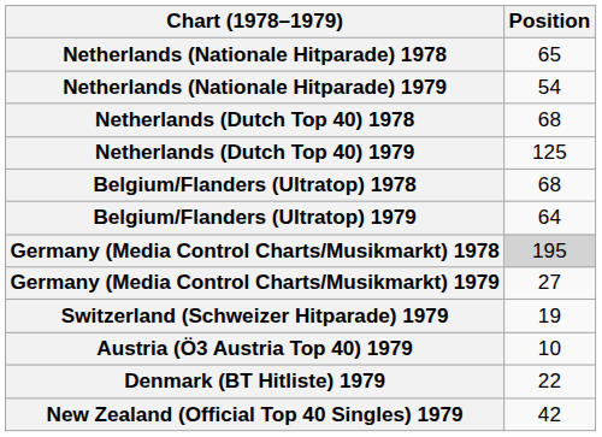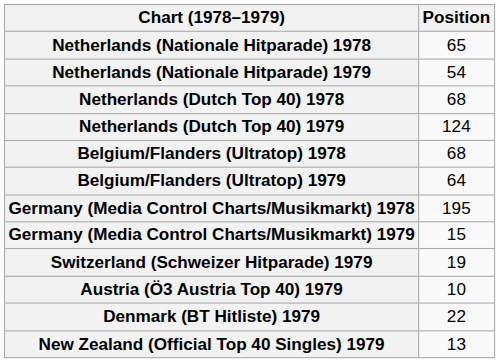Netherlands (Dutch Top 40) 1979 | Position: 125 -> 124
Germany (Media Control Charts/Musikmarkt) 1978 | Position: lightgrey background -> no background
Germany (Media Control Charts/Musikmarkt) 1979 | Position: 27 -> 15
New Zealand (Official Top 40 Singles) 1979 | Position: 42 -> 13
